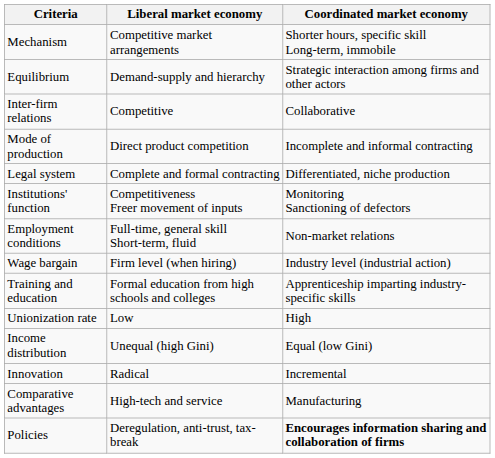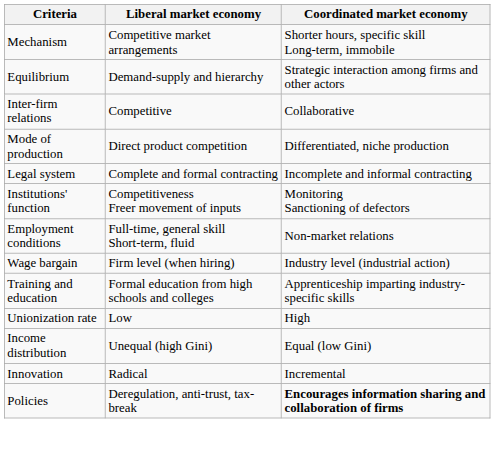Mode of production | Coordinated market economy: Incomplete and informal contracting -> Differentiated, niche production
Legal system | Coordinated market economy: Differentiated, niche production -> Incomplete and informal contracting
- row: Comparative advantages | High-tech and service | Manufacturing
